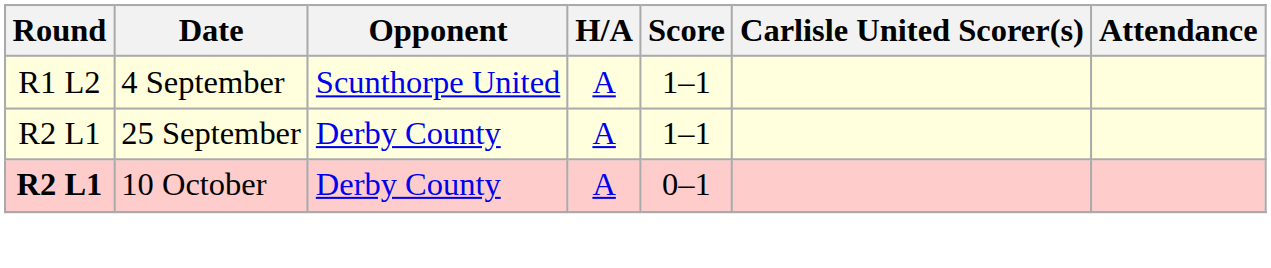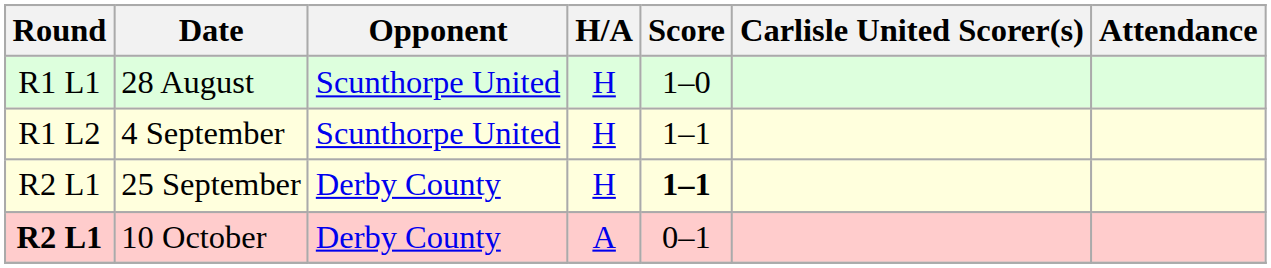+ row: R1 L1 | 28 August | Scunthorpe United | H | 1–0
4 September | H/A: A -> H
25 September | H/A: A -> H
25 September | Score: normal -> bold
